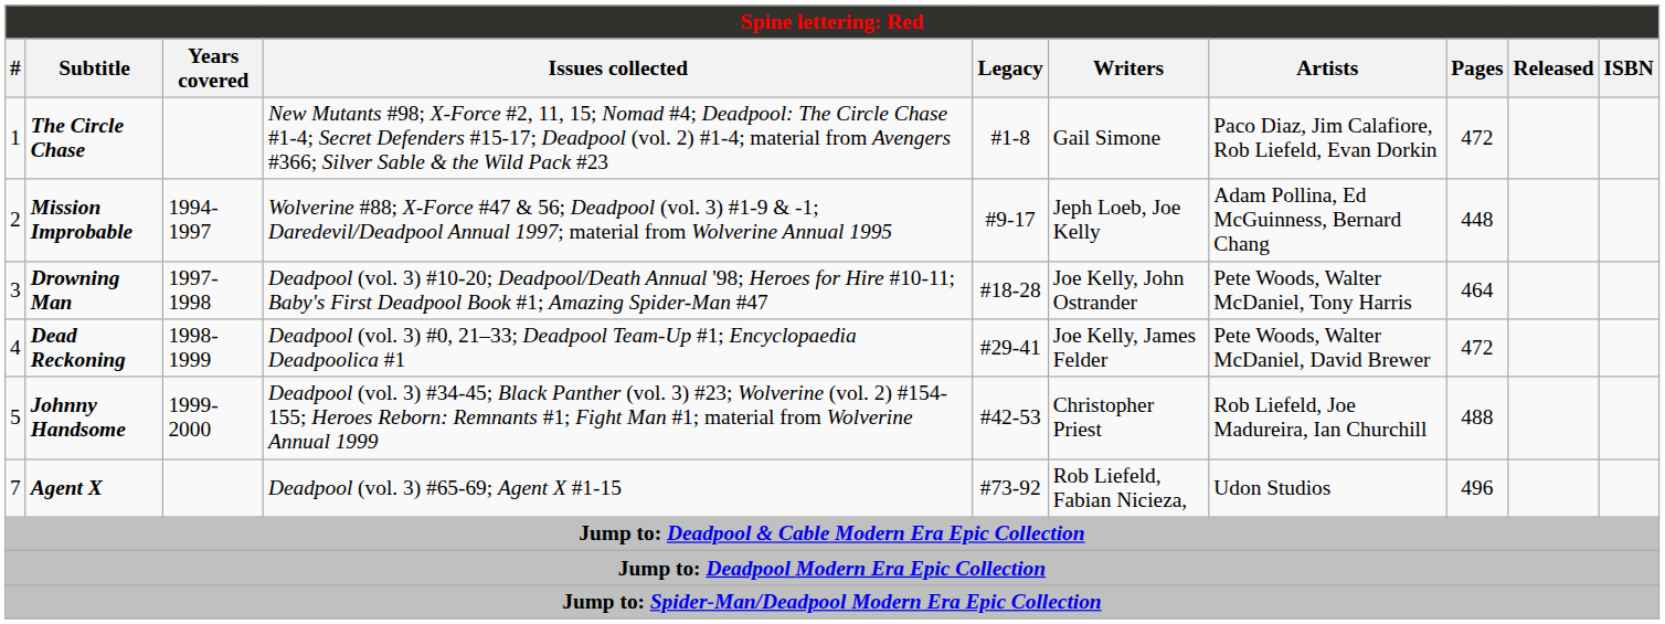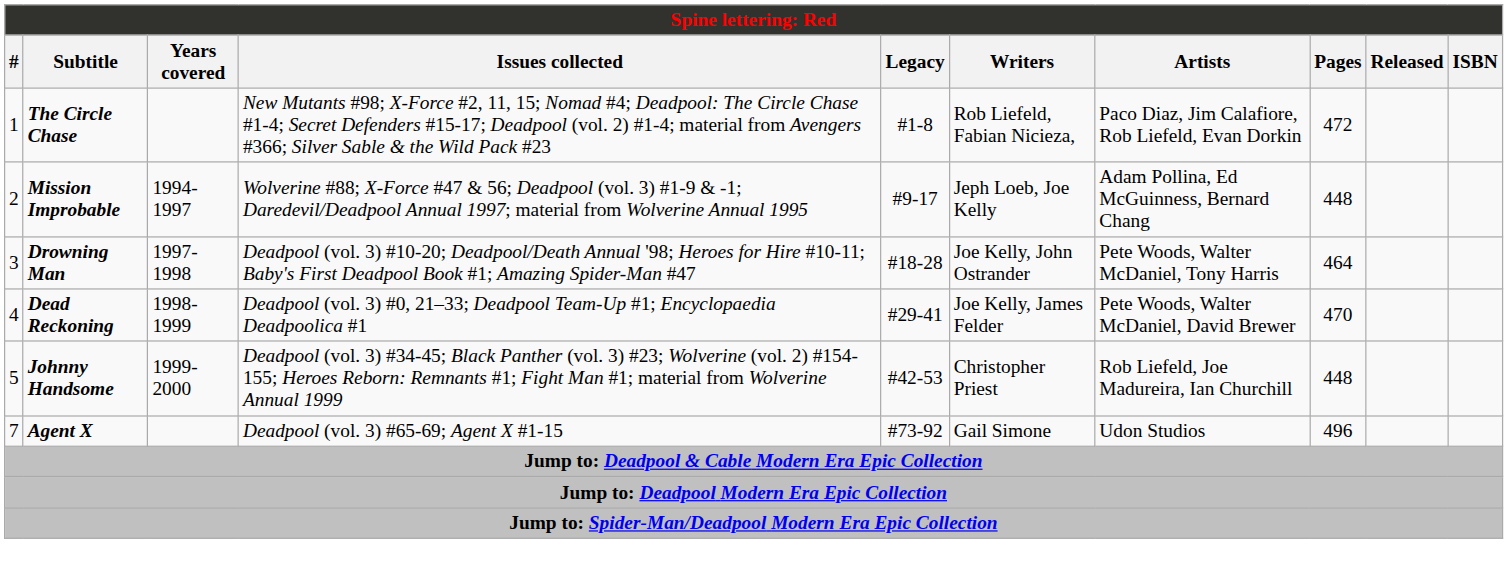The Circle Chase | Writers: Gail Simone -> Rob Liefeld, Fabian Nicieza,
Dead Reckoning | Pages: 472 -> 470
Johnny Handsome | Pages: 488 -> 448
Agent X | Writers: Rob Liefeld, Fabian Nicieza, -> Gail Simone
